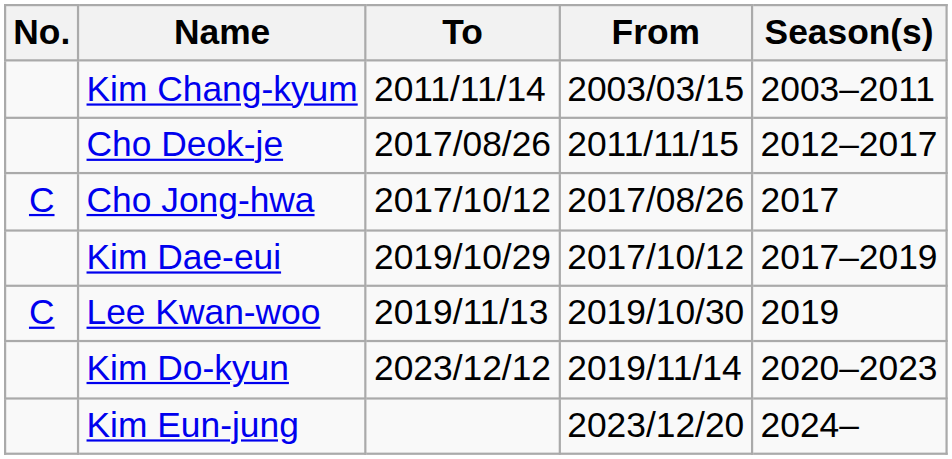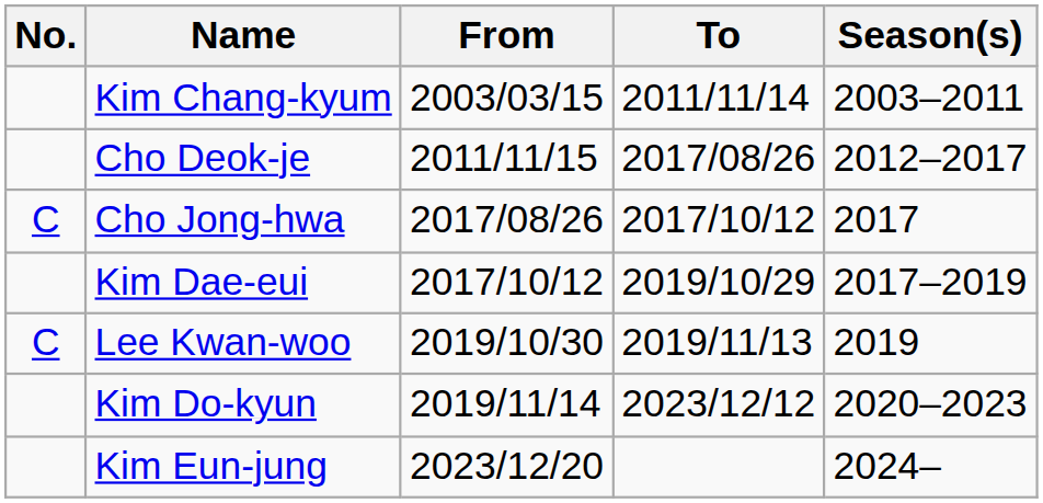columns swapped: From <-> To
